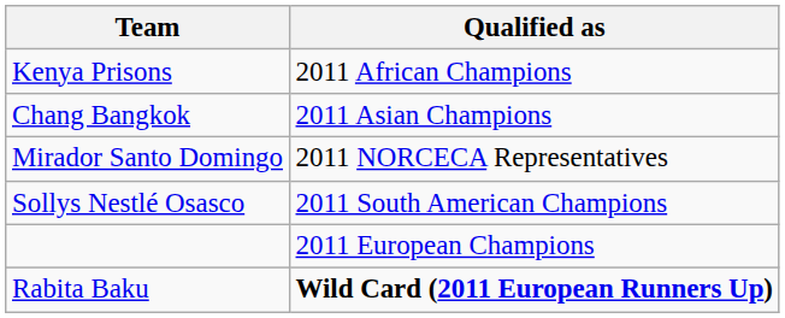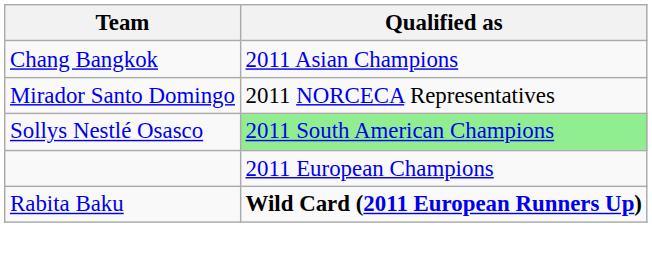- row: Kenya Prisons | 2011 African Champions
Sollys Nestlé Osasco | Qualified as: no background -> lightgreen background
